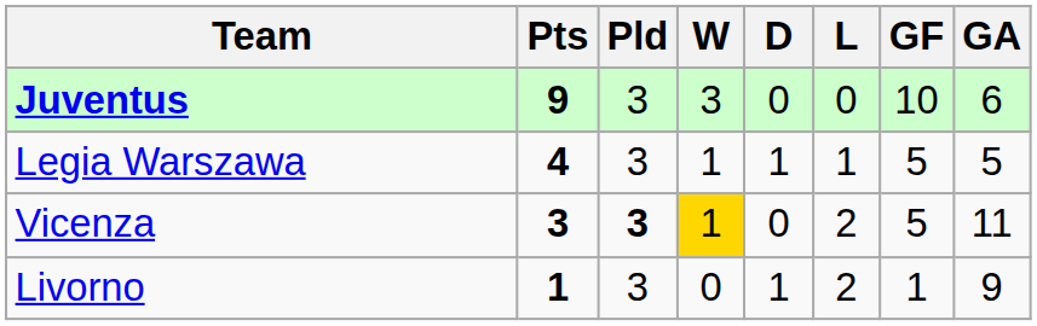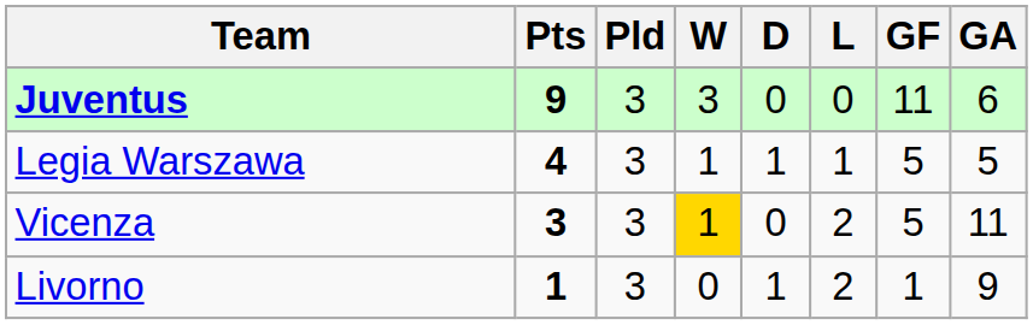Juventus | GF: 10 -> 11
Vicenza | Pld: bold -> normal
